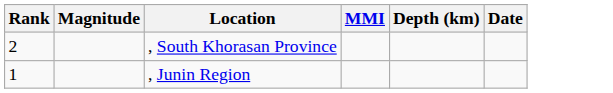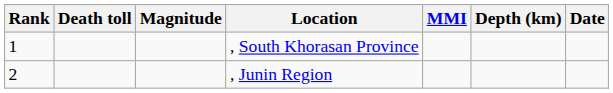+ column: Death toll
, South Khorasan Province | Rank: 2 -> 1
, Junin Region | Rank: 1 -> 2
